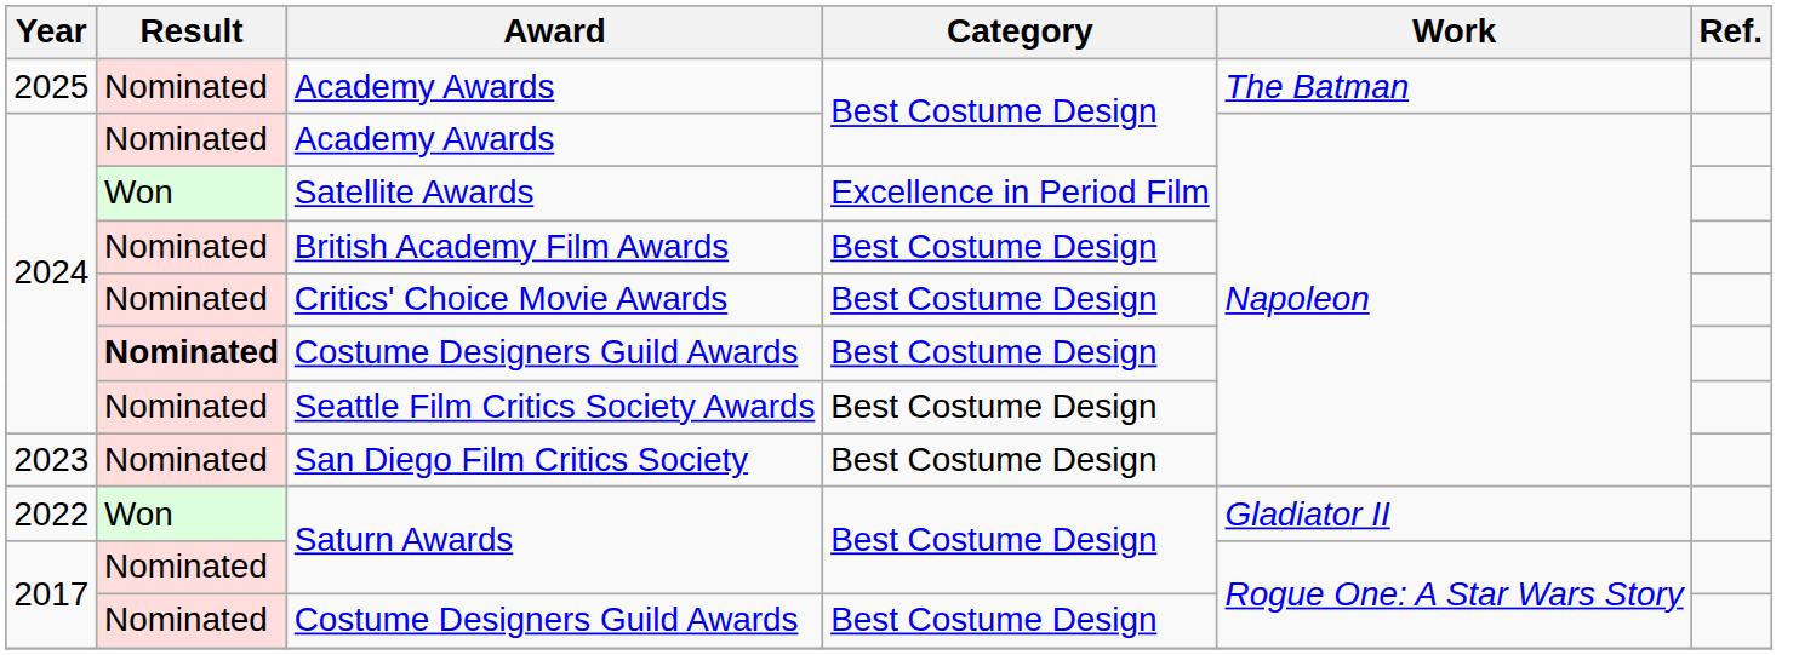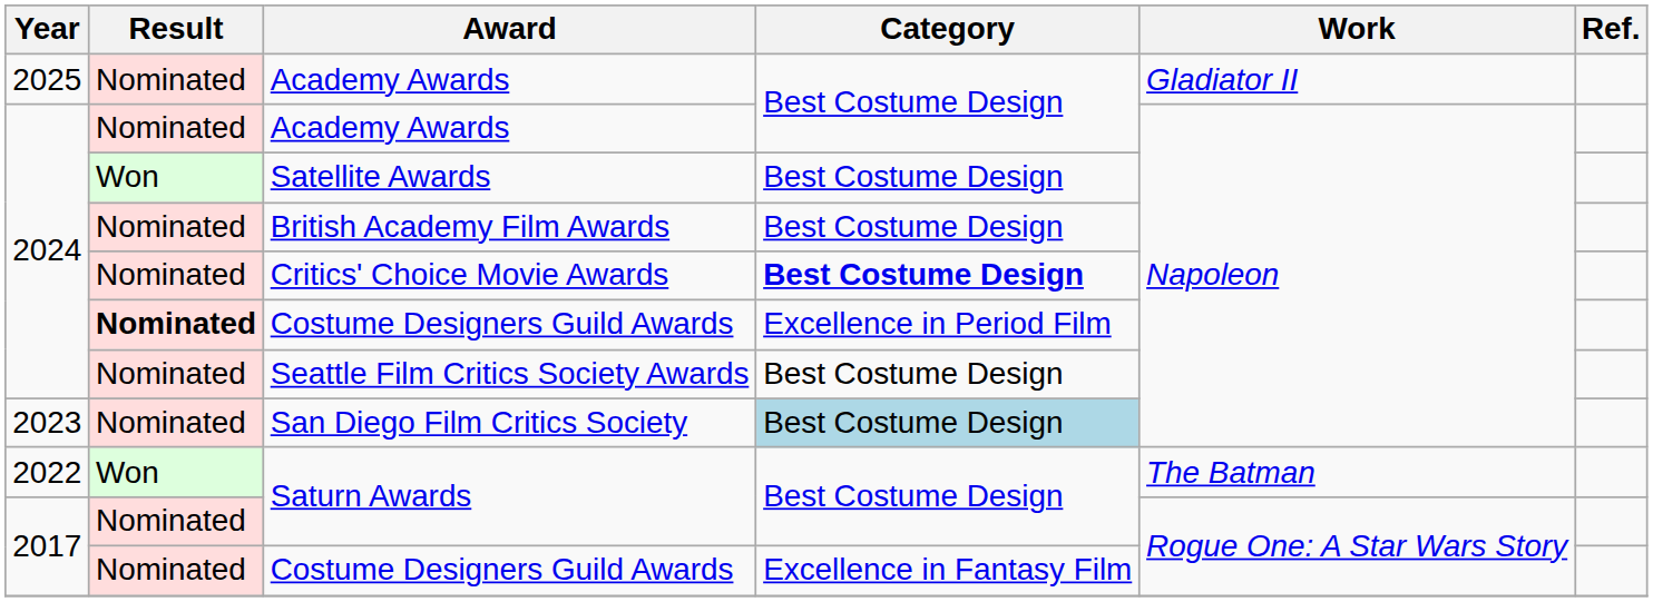2025 / Academy Awards | Work: The Batman -> Gladiator II
Satellite Awards | Category: Excellence in Period Film -> Best Costume Design
Critics' Choice Movie Awards | Category: normal -> bold
2024 / Costume Designers Guild Awards | Category: Best Costume Design -> Excellence in Period Film
San Diego Film Critics Society | Category: no background -> lightblue background
2022 / Saturn Awards | Work: Gladiator II -> The Batman
2017 / Costume Designers Guild Awards | Category: Best Costume Design -> Excellence in Fantasy Film
